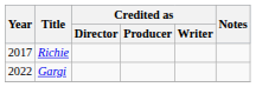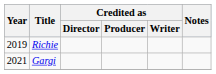Richie | Year: 2017 -> 2019
Gargi | Year: 2022 -> 2021
